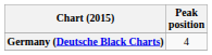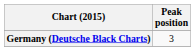Germany (Deutsche Black Charts) | Peak position: 4 -> 3
